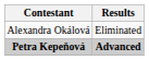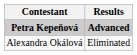rows swapped: Petra Kepeňová <-> Alexandra Okálová
